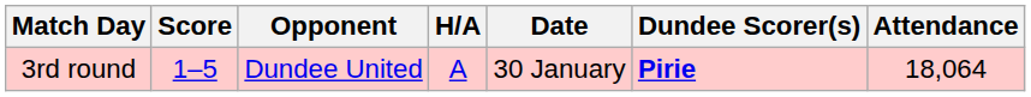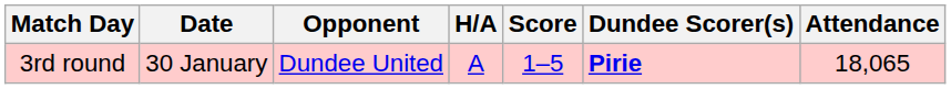columns swapped: Date <-> Score
3rd round | Attendance: 18,064 -> 18,065
